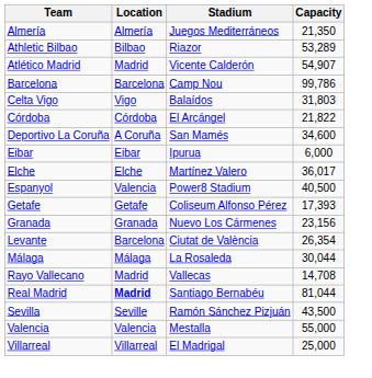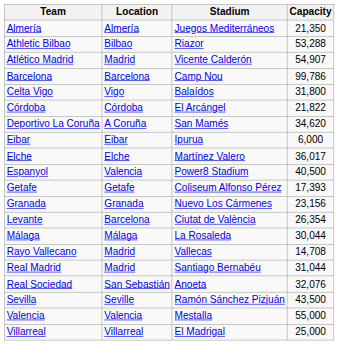Athletic Bilbao | Capacity: 53,289 -> 53,288
Celta Vigo | Capacity: 31,803 -> 31,800
Deportivo La Coruña | Capacity: 34,600 -> 34,620
Real Madrid | Location: bold -> normal
Real Madrid | Capacity: 81,044 -> 31,044
+ row: Real Sociedad | San Sebastián | Anoeta | 32,076
